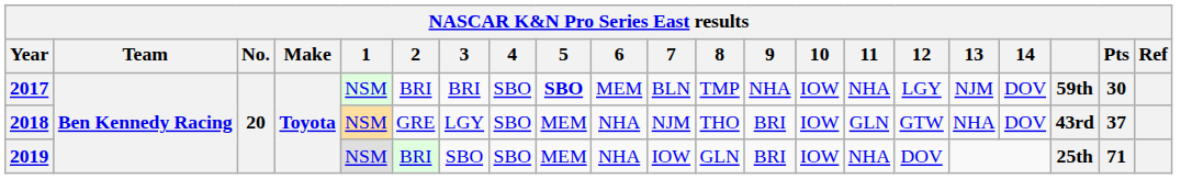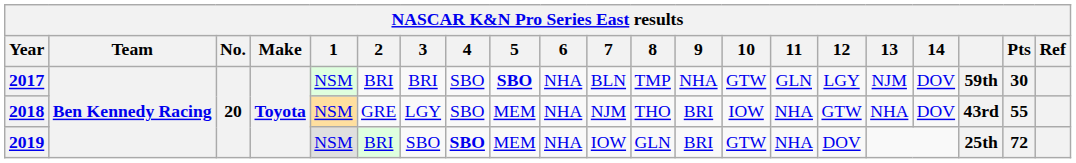2017 | 6: MEM -> NHA
2017 | 10: IOW -> GTW
2017 | 11: NHA -> GLN
2018 | 11: GLN -> NHA
2018 | Pts: 37 -> 55
2019 | 4: normal -> bold
2019 | 10: IOW -> GTW
2019 | Pts: 71 -> 72
